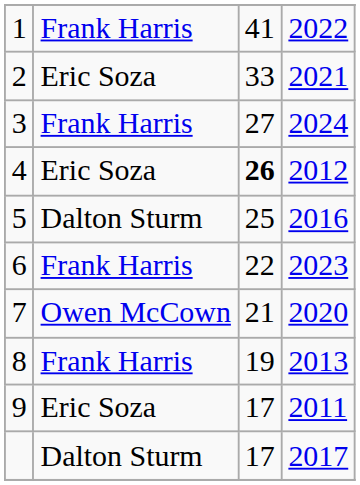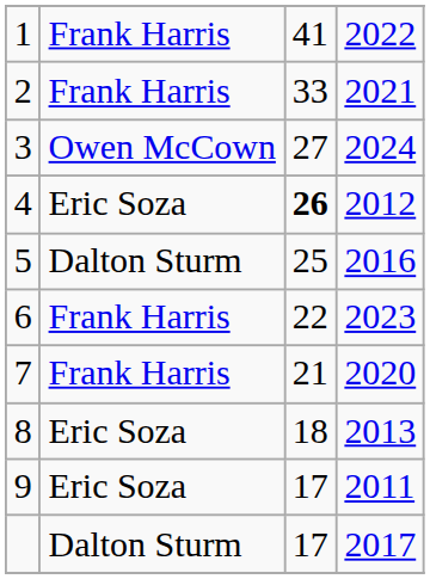2 | column 2: Eric Soza -> Frank Harris
3 | column 2: Frank Harris -> Owen McCown
7 | column 2: Owen McCown -> Frank Harris
8 | column 2: Frank Harris -> Eric Soza
8 | column 3: 19 -> 18
